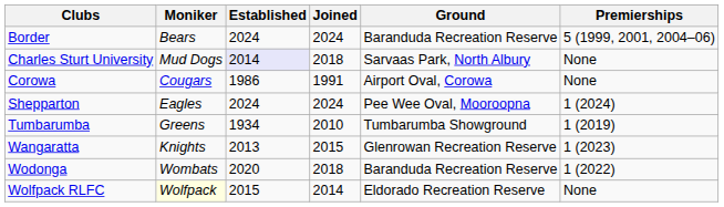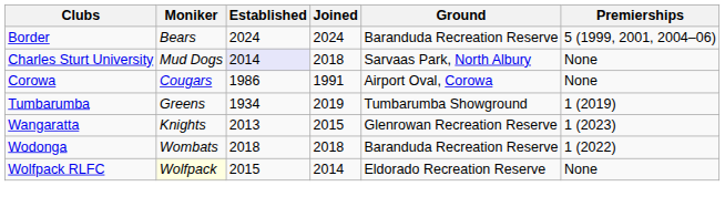- row: Shepparton | Eagles | 2024 | 2024 | Pee Wee Oval, Mooroopna | 1 (2024)
Tumbarumba | Joined: 2010 -> 2019
Wodonga | Established: 2020 -> 2018
